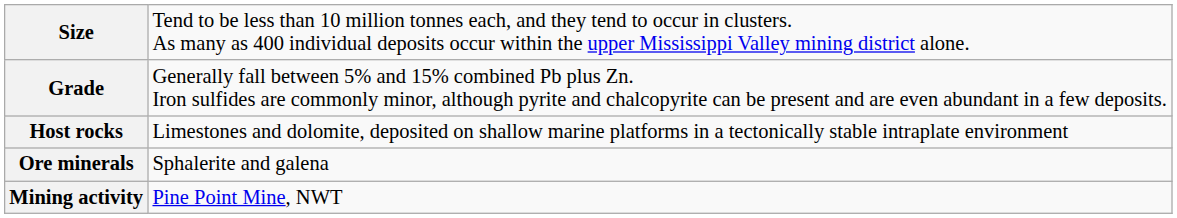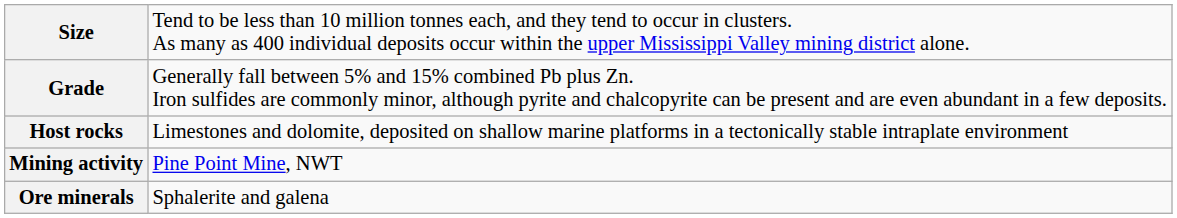rows swapped: Ore minerals <-> Mining activity
